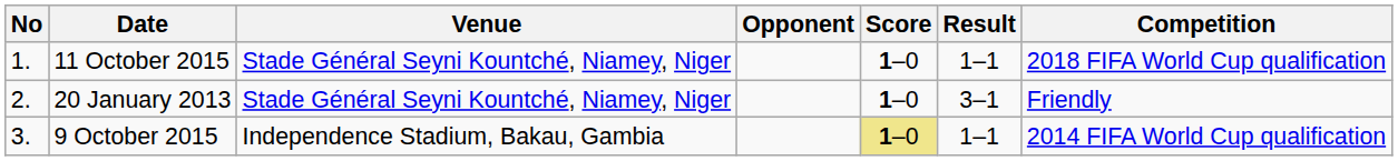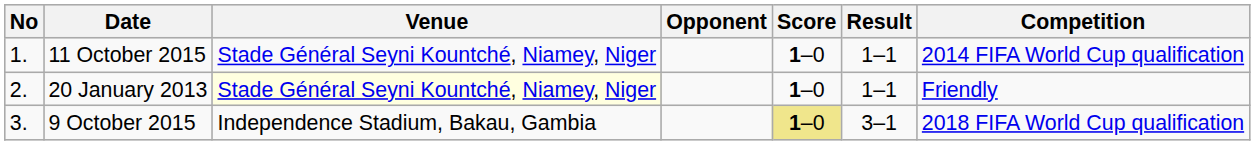11 October 2015 | Competition: 2018 FIFA World Cup qualification -> 2014 FIFA World Cup qualification
20 January 2013 | Venue: no background -> lightyellow background
20 January 2013 | Result: 3–1 -> 1–1
9 October 2015 | Result: 1–1 -> 3–1
9 October 2015 | Competition: 2014 FIFA World Cup qualification -> 2018 FIFA World Cup qualification
